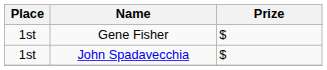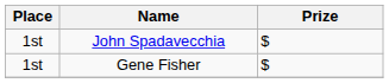rows swapped: John Spadavecchia <-> Gene Fisher
